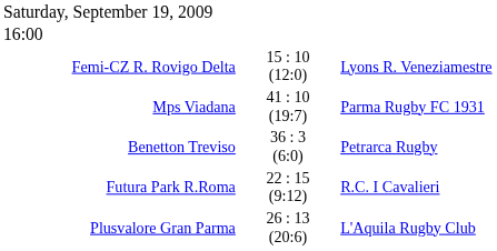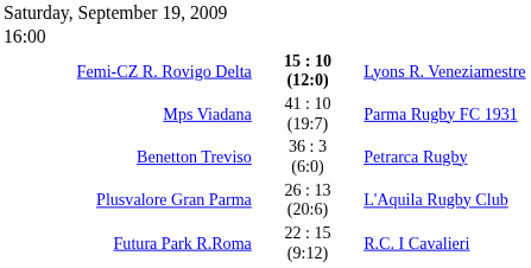Femi-CZ R. Rovigo Delta | column 2: normal -> bold
rows swapped: Futura Park R.Roma <-> Plusvalore Gran Parma
